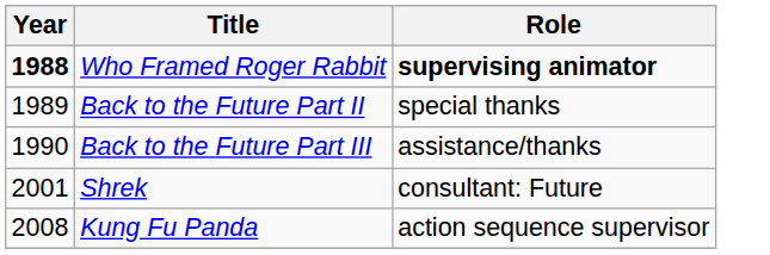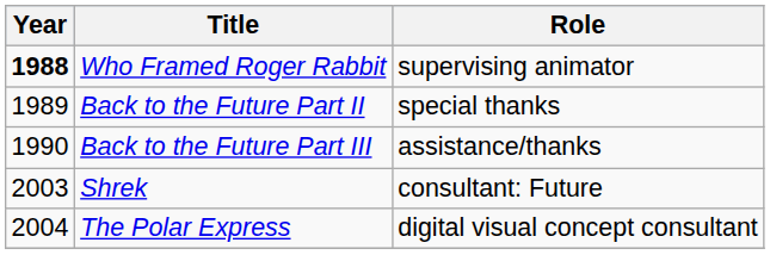Who Framed Roger Rabbit | Role: bold -> normal
Shrek | Year: 2001 -> 2003
+ row: 2004 | The Polar Express | digital visual concept consultant
- row: 2008 | Kung Fu Panda | action sequence supervisor
